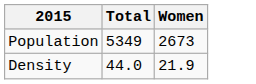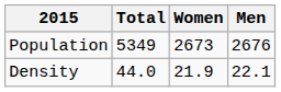+ column: Men | 2676 | 22.1
